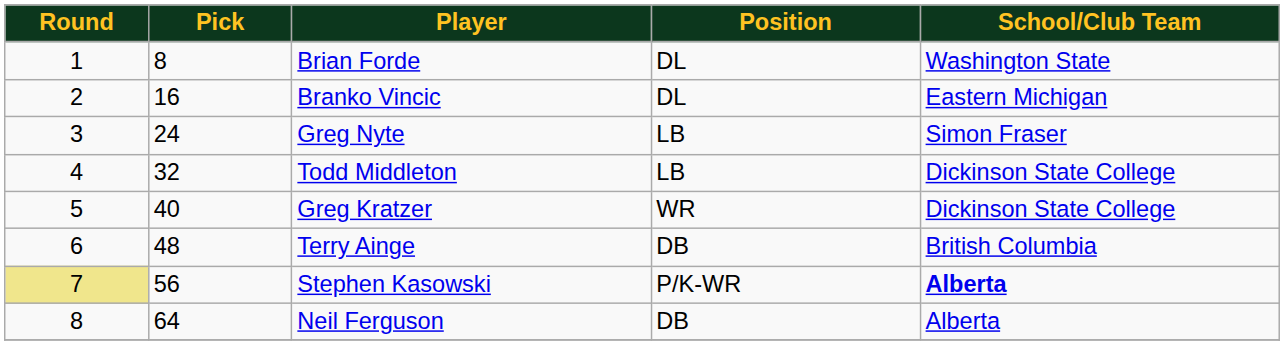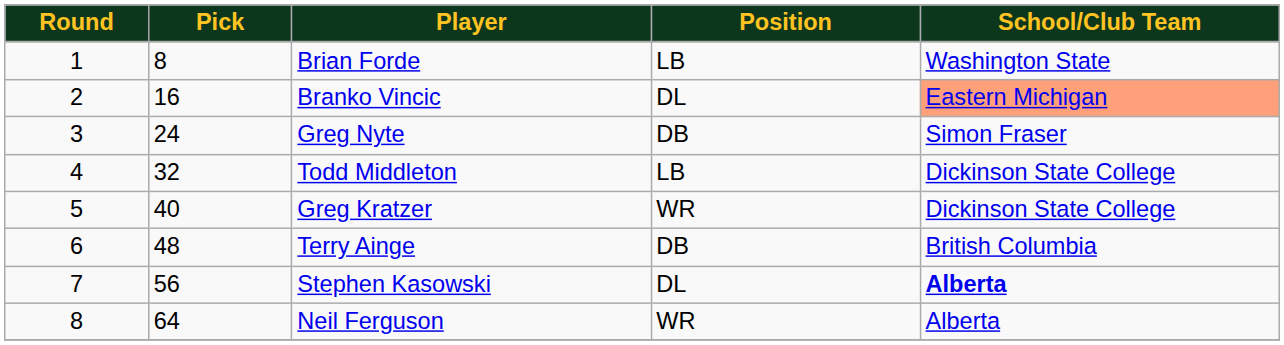Brian Forde | Position: DL -> LB
Branko Vincic | School/Club Team: no background -> lightsalmon background
Greg Nyte | Position: LB -> DB
Stephen Kasowski | Round: khaki background -> no background
Stephen Kasowski | Position: P/K-WR -> DL
Neil Ferguson | Position: DB -> WR
